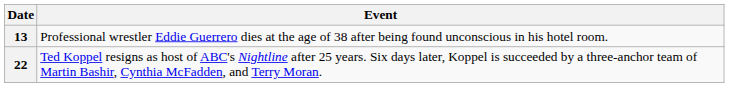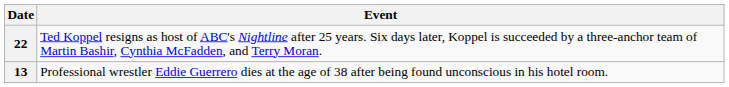rows swapped: 13 <-> 22
